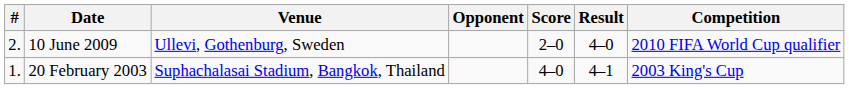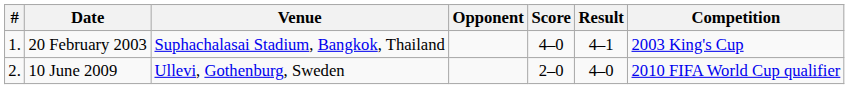rows swapped: 20 February 2003 <-> 10 June 2009
